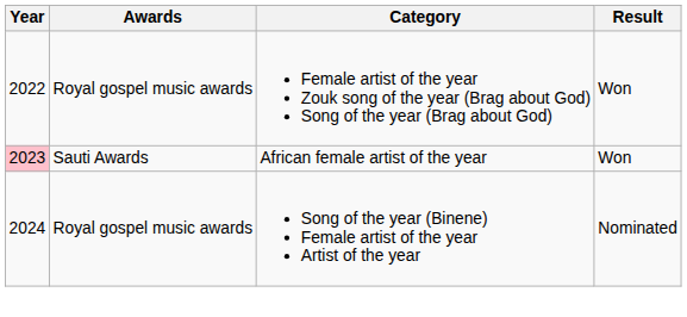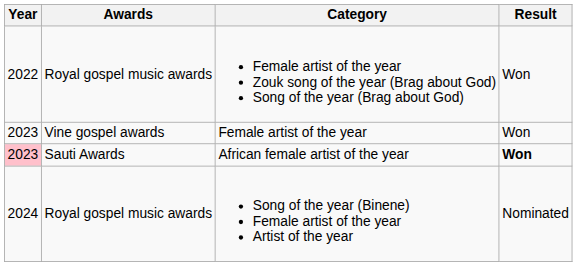+ row: 2023 | Vine gospel awards | Female artist of the year | Won
African female artist of the year | Result: normal -> bold
